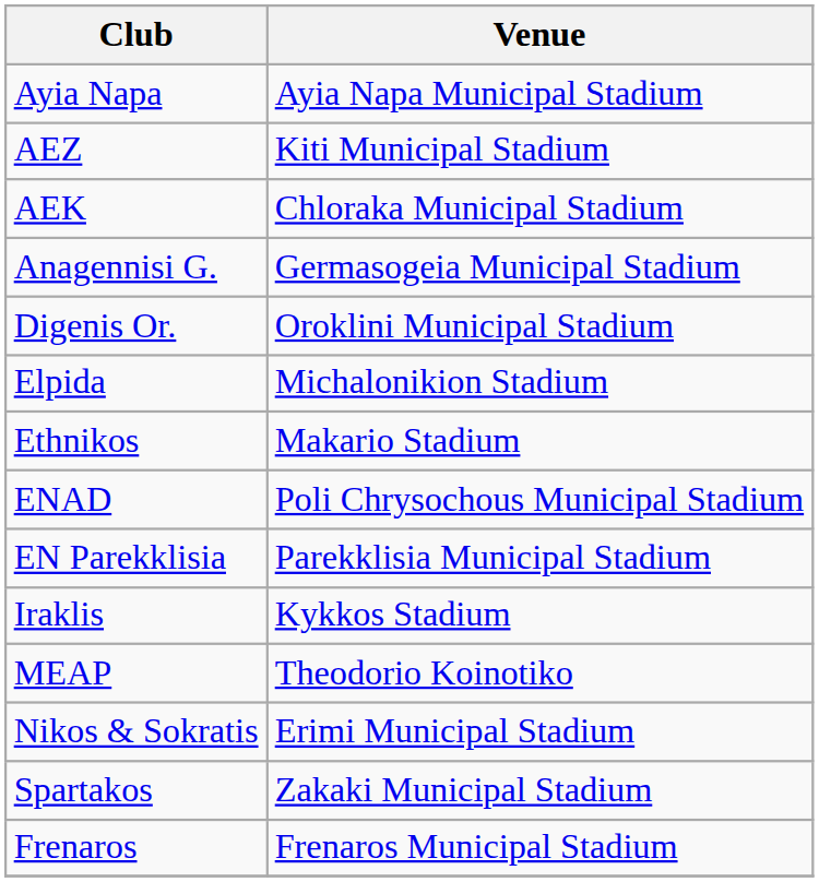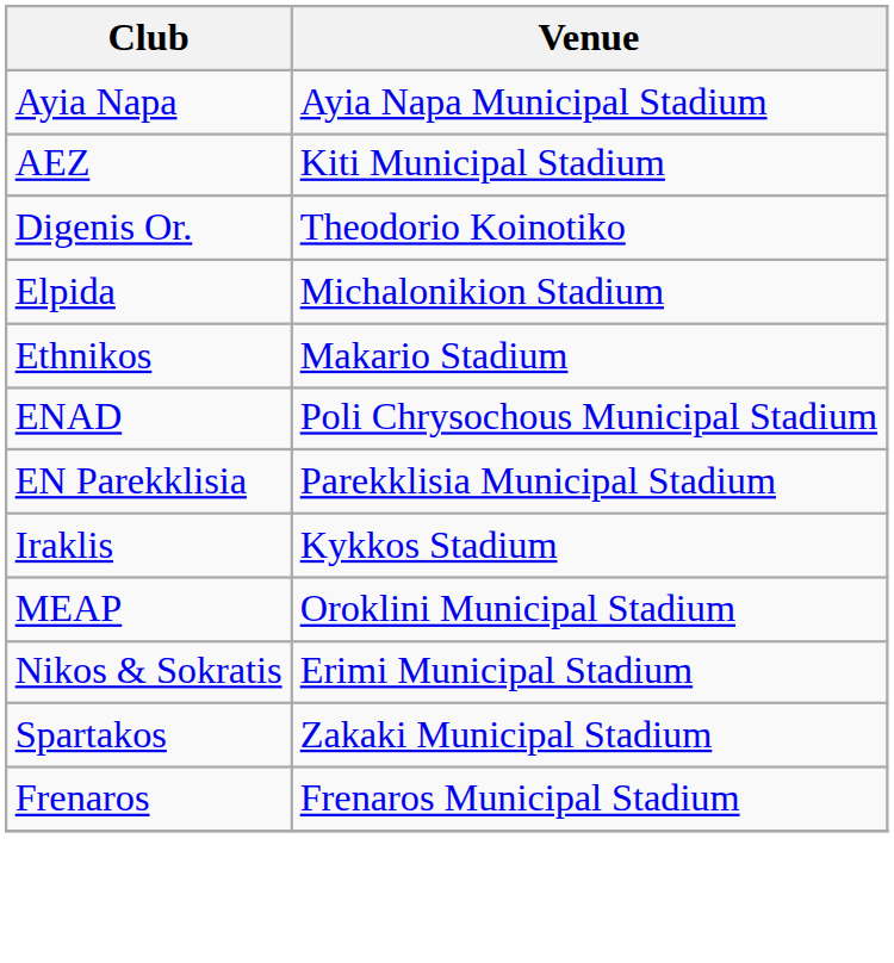- row: AEK | Chloraka Municipal Stadium
- row: Anagennisi G. | Germasogeia Municipal Stadium
Digenis Or. | Venue: Oroklini Municipal Stadium -> Theodorio Koinotiko
MEAP | Venue: Theodorio Koinotiko -> Oroklini Municipal Stadium
